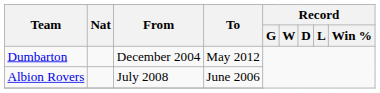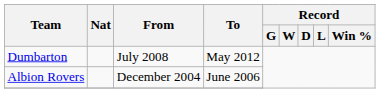Dumbarton | From: December 2004 -> July 2008
Albion Rovers | From: July 2008 -> December 2004
